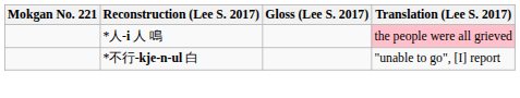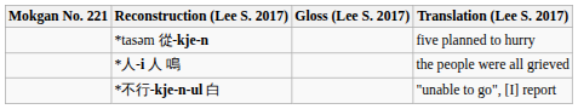+ row: *tasəm 從-kje-n | five planned to hurry
*人-i 人 鳴 | Translation (Lee S. 2017): pink background -> no background
